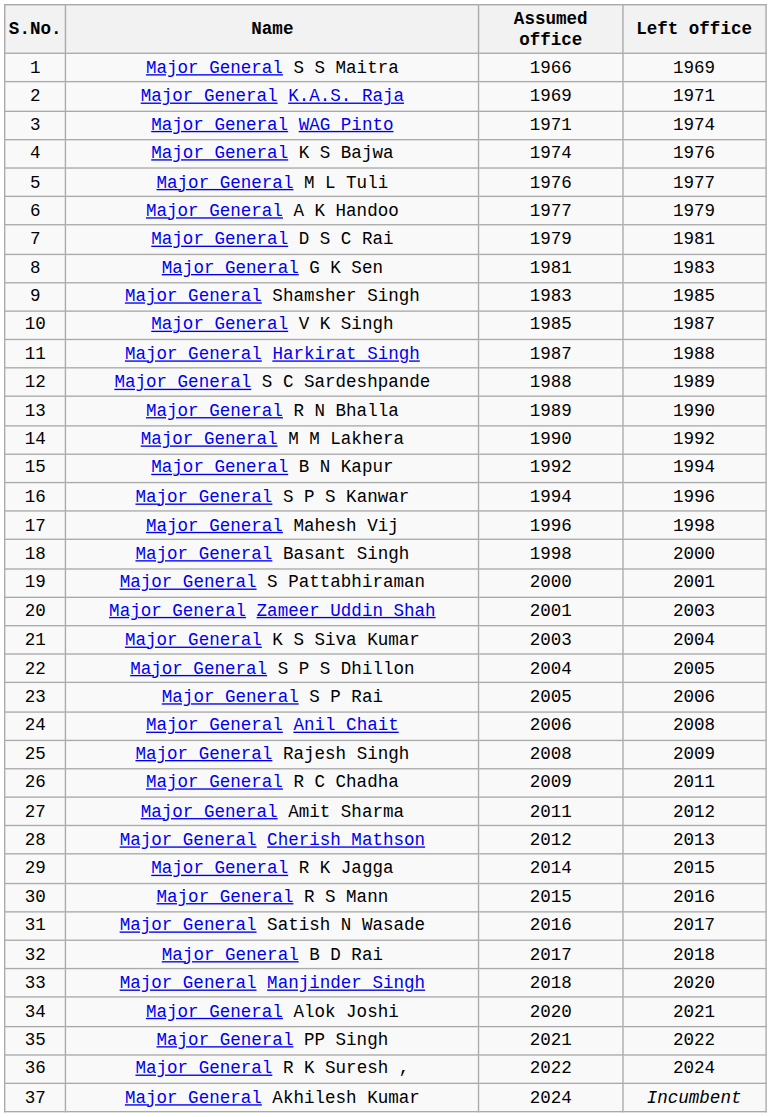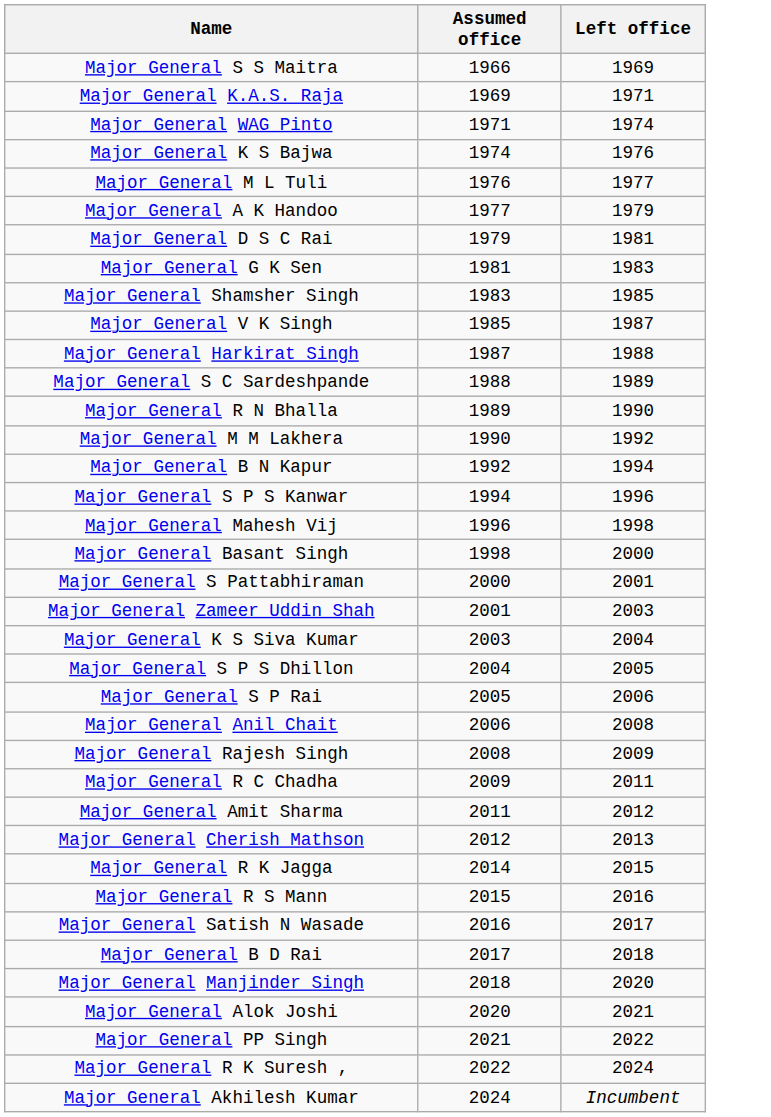- column: S.No. | 1 | 2 | 3 | 4 | 5 | 6 | 7 | 8 | 9 | 10 | 11 | 12 | 13 | 14 | 15 | 16 | 17 | 18 | 19 | 20 | 21 | 22 | 23 | 24 | 25 | 26 | 27 | 28 | 29 | 30 | 31 | 32 | 33 | 34 | 35 | 36 | 37
